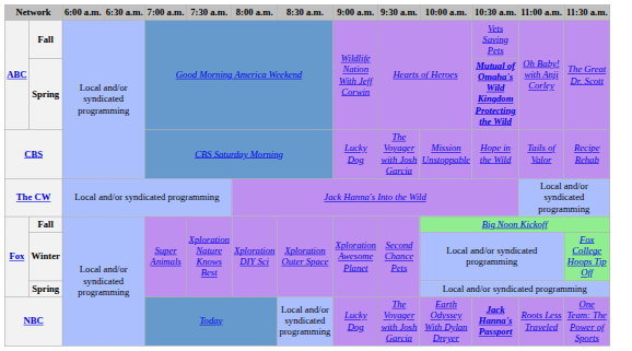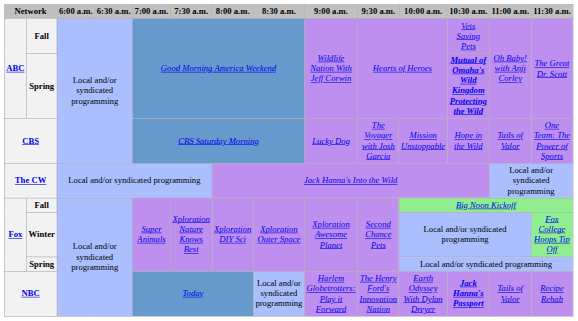CBS | 11:30 a.m.: Recipe Rehab -> One Team: The Power of Sports
NBC | 9:00 a.m.: Lucky Dog -> Harlem Globetrotters: Play it Forward
NBC | 9:30 a.m.: The Voyager with Josh Garcia -> The Henry Ford's Innovation Nation
NBC | 11:00 a.m.: Roots Less Traveled -> Tails of Valor
NBC | 11:30 a.m.: One Team: The Power of Sports -> Recipe Rehab
